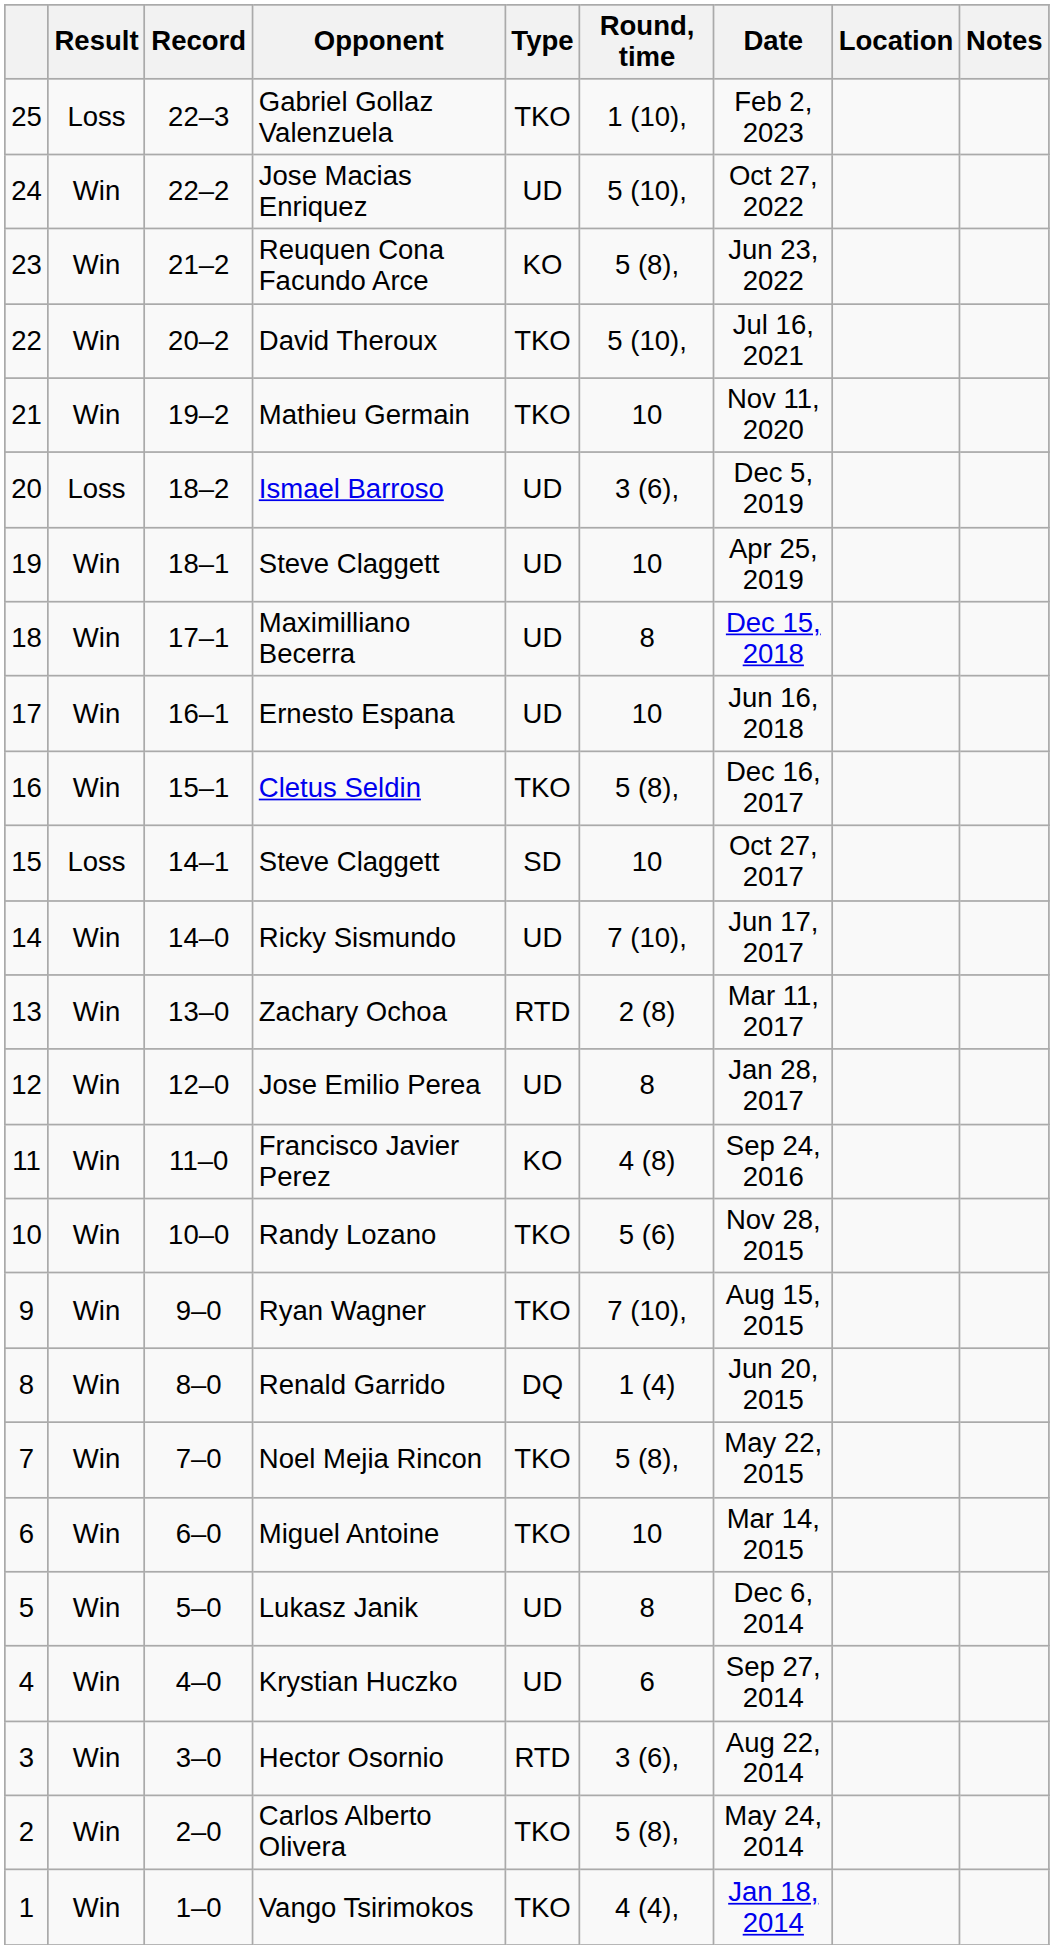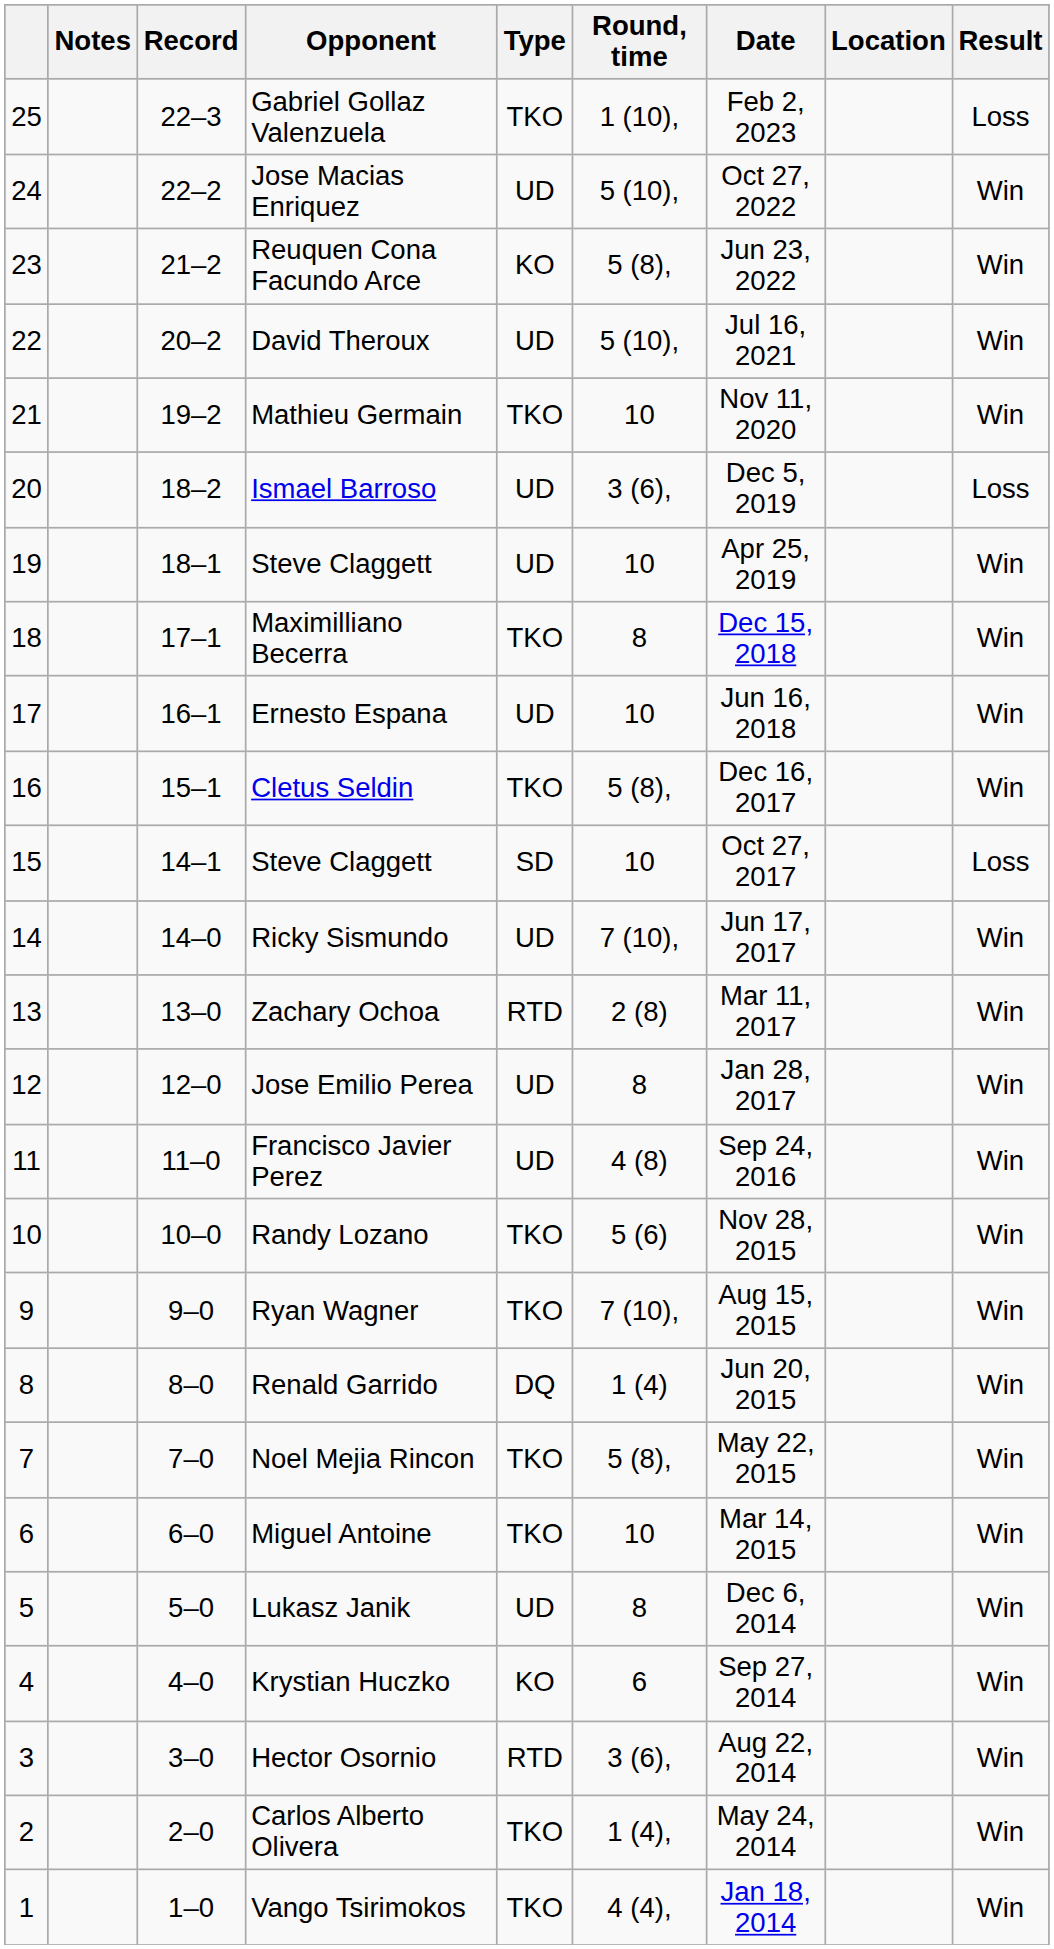columns swapped: Result <-> Notes
David Theroux | Type: TKO -> UD
Maximilliano Becerra | Type: UD -> TKO
Francisco Javier Perez | Type: KO -> UD
Krystian Huczko | Type: UD -> KO
Carlos Alberto Olivera | Round, time: 5 (8), -> 1 (4),
